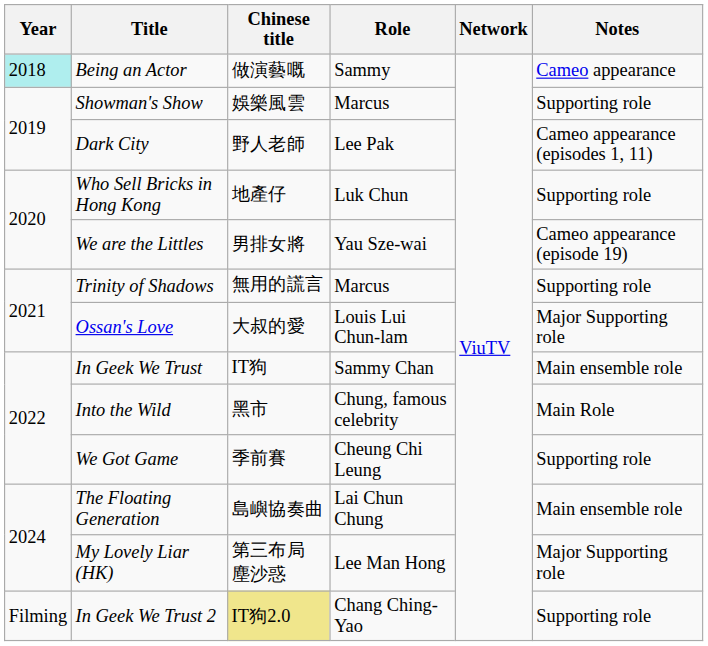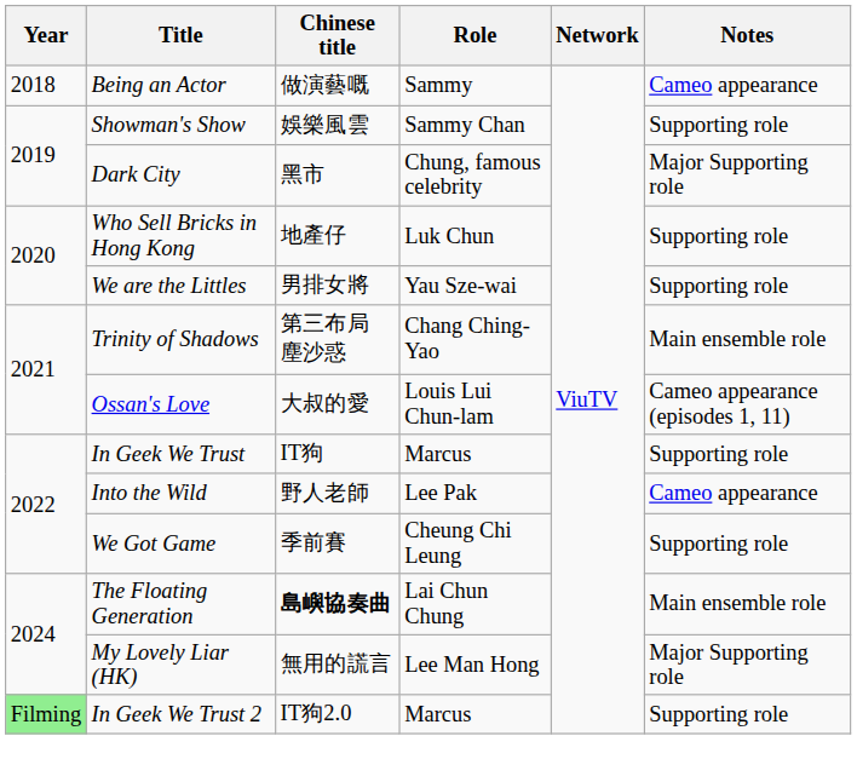Being an Actor | Year: paleturquoise background -> no background
Showman's Show | Role: Marcus -> Sammy Chan
Dark City | Chinese title: 野人老師 -> 黑市
Dark City | Role: Lee Pak -> Chung, famous celebrity
Dark City | Notes: Cameo appearance (episodes 1, 11) -> Major Supporting role
We are the Littles | Notes: Cameo appearance (episode 19) -> Supporting role
Trinity of Shadows | Chinese title: 無用的謊言 -> 第三布局 塵沙惑
Trinity of Shadows | Role: Marcus -> Chang Ching-Yao
Trinity of Shadows | Notes: Supporting role -> Main ensemble role
Ossan's Love | Notes: Major Supporting role -> Cameo appearance (episodes 1, 11)
In Geek We Trust | Role: Sammy Chan -> Marcus
In Geek We Trust | Notes: Main ensemble role -> Supporting role
Into the Wild | Chinese title: 黑市 -> 野人老師
Into the Wild | Role: Chung, famous celebrity -> Lee Pak
Into the Wild | Notes: Main Role -> Cameo appearance
The Floating Generation | Chinese title: normal -> bold
My Lovely Liar (HK) | Chinese title: 第三布局 塵沙惑 -> 無用的謊言
In Geek We Trust 2 | Year: no background -> lightgreen background
In Geek We Trust 2 | Chinese title: khaki background -> no background
In Geek We Trust 2 | Role: Chang Ching-Yao -> Marcus
